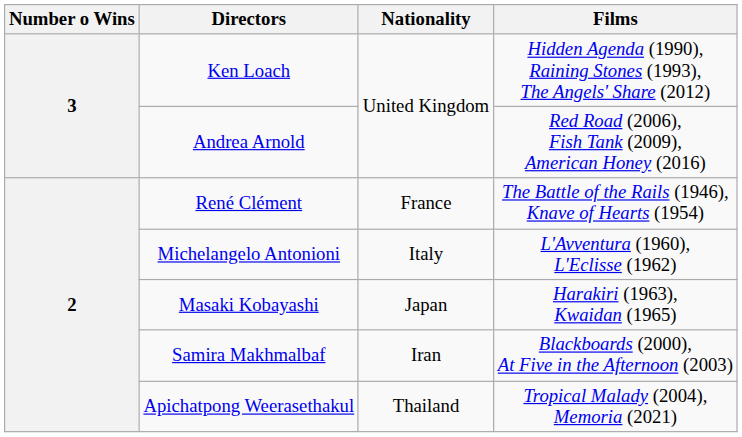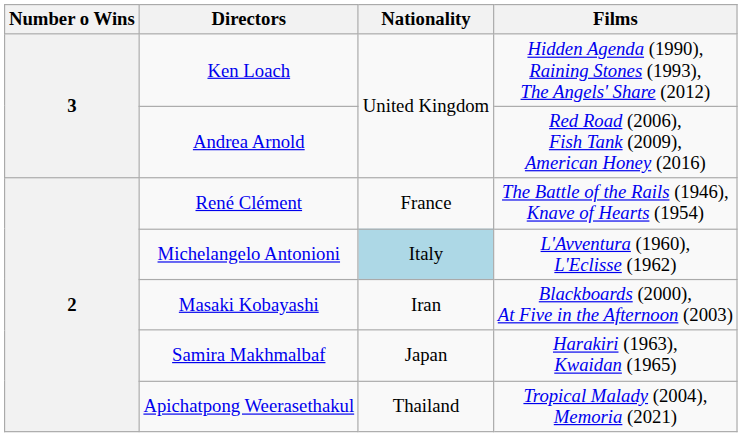Michelangelo Antonioni | Nationality: no background -> lightblue background
Masaki Kobayashi | Nationality: Japan -> Iran
Masaki Kobayashi | Films: Harakiri (1963), Kwaidan (1965) -> Blackboards (2000), At Five in the Afternoon (2003)
Samira Makhmalbaf | Nationality: Iran -> Japan
Samira Makhmalbaf | Films: Blackboards (2000), At Five in the Afternoon (2003) -> Harakiri (1963), Kwaidan (1965)
